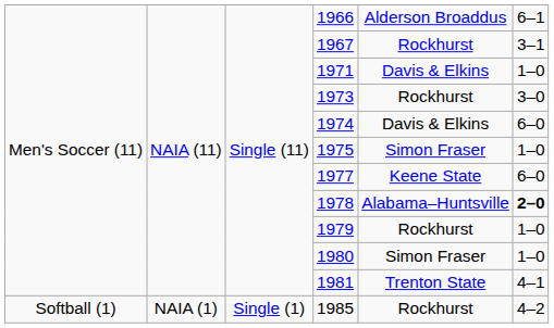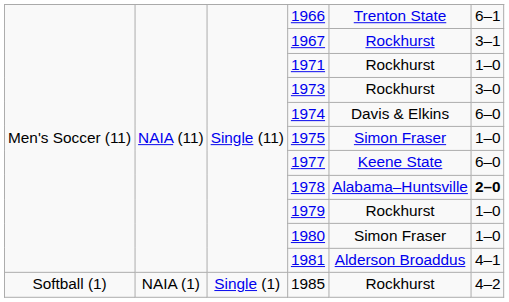1966 | column 5: Alderson Broaddus -> Trenton State
1971 | column 5: Davis & Elkins -> Rockhurst
1981 | column 5: Trenton State -> Alderson Broaddus
